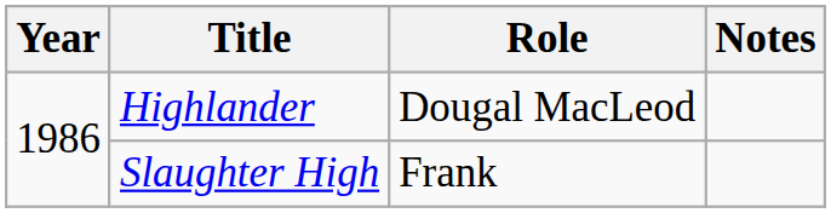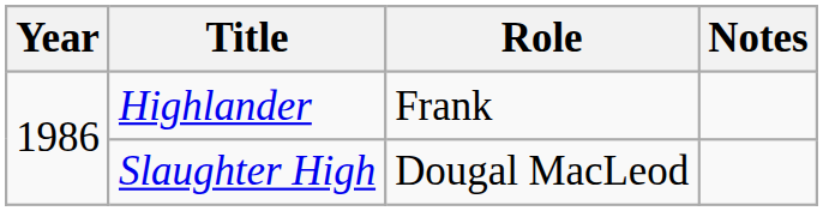Highlander | Role: Dougal MacLeod -> Frank
Slaughter High | Role: Frank -> Dougal MacLeod
